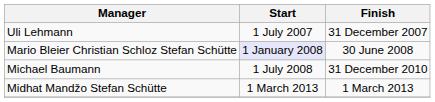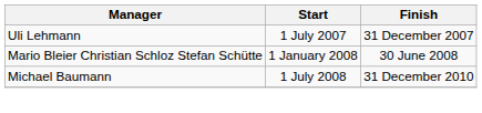Mario Bleier Christian Schloz Stefan Schütte | Start: lavender background -> no background
- row: Midhat Mandžo Stefan Schütte | 1 March 2013 | 1 March 2013
